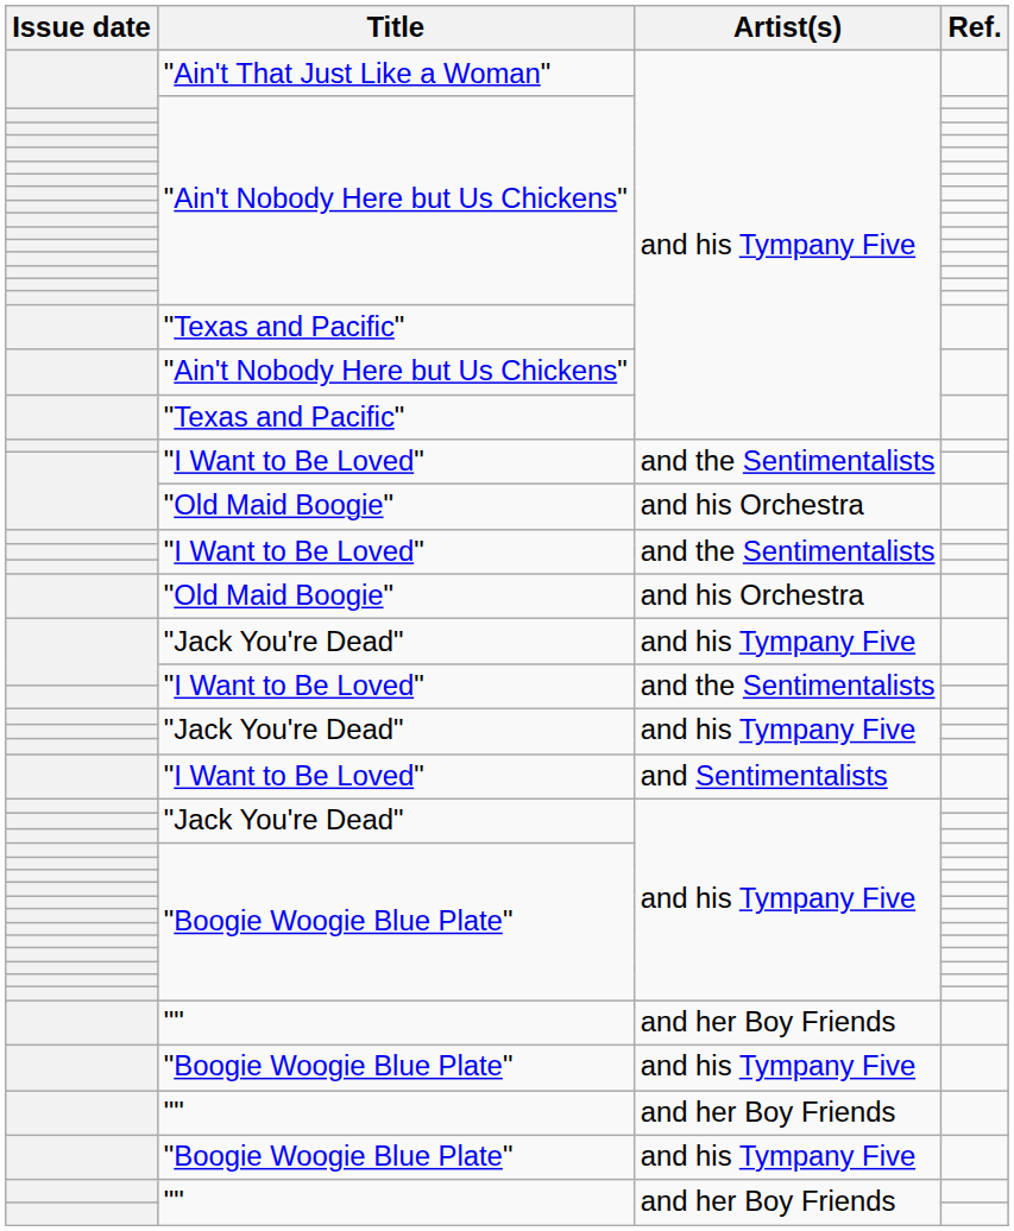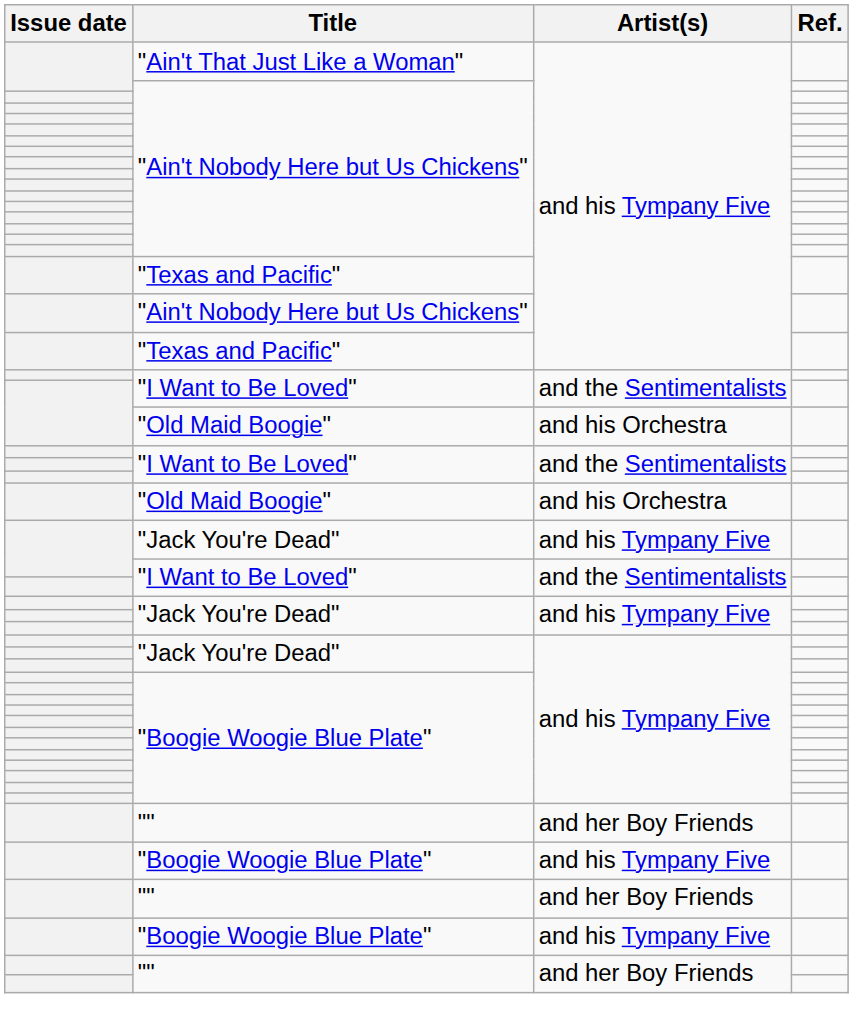- row: "I Want to Be Loved" | and Sentimentalists
